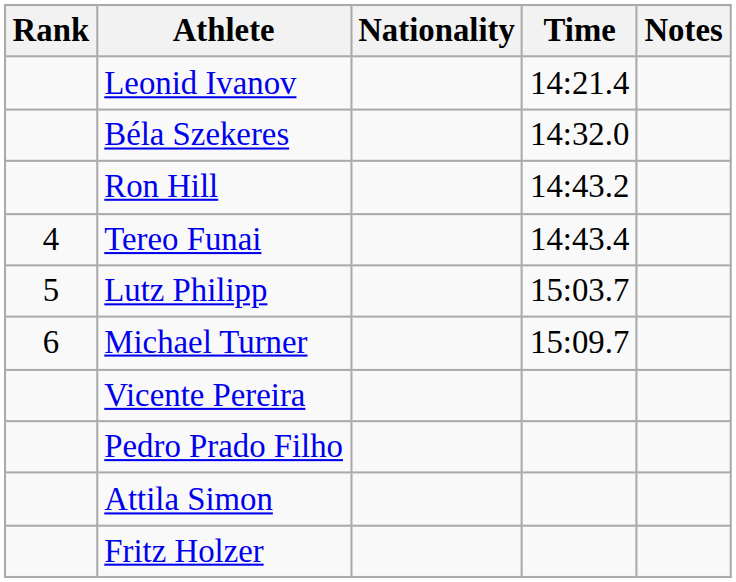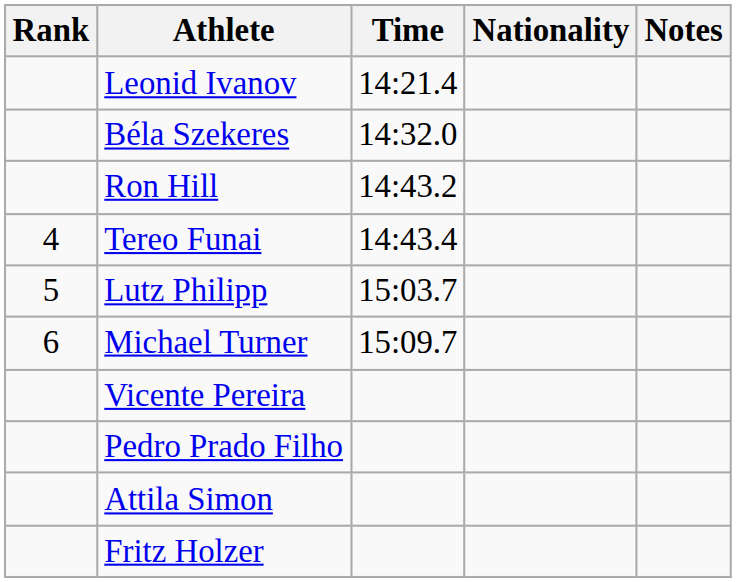columns swapped: Nationality <-> Time
